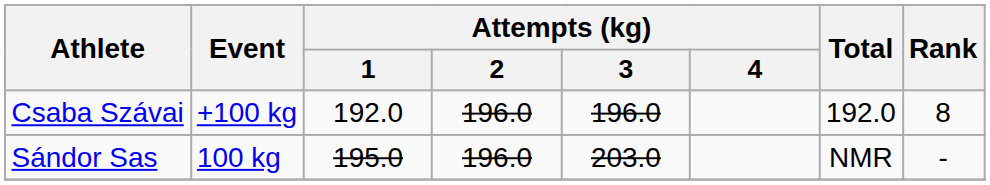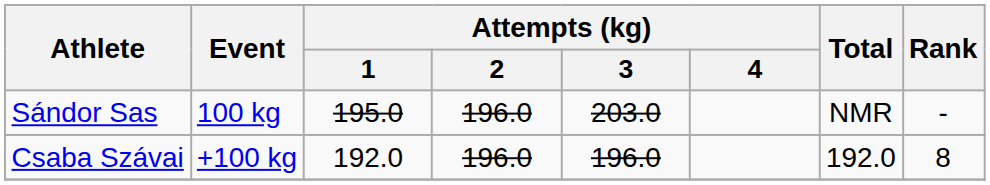rows swapped: Sándor Sas <-> Csaba Szávai
